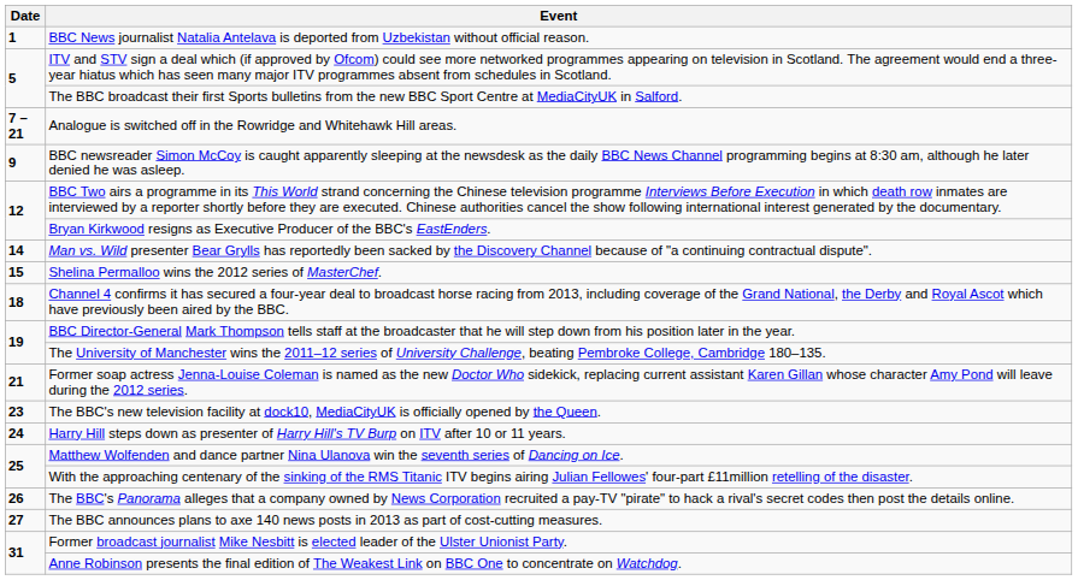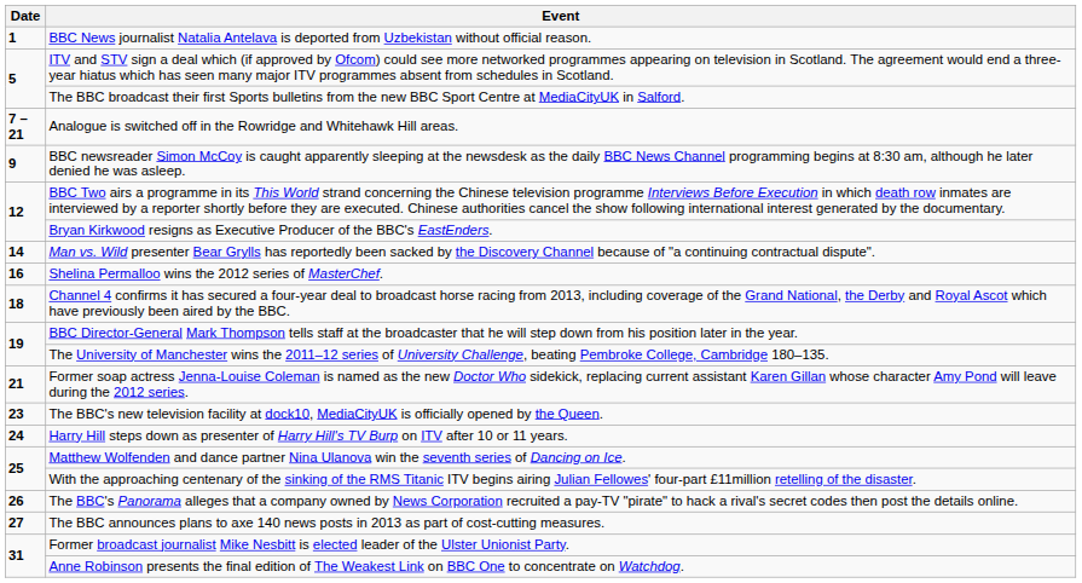Shelina Permalloo wins the 2012 series of MasterChef. | Date: 15 -> 16
